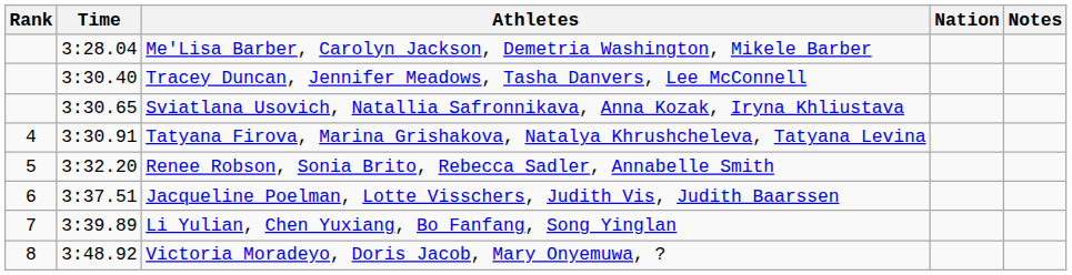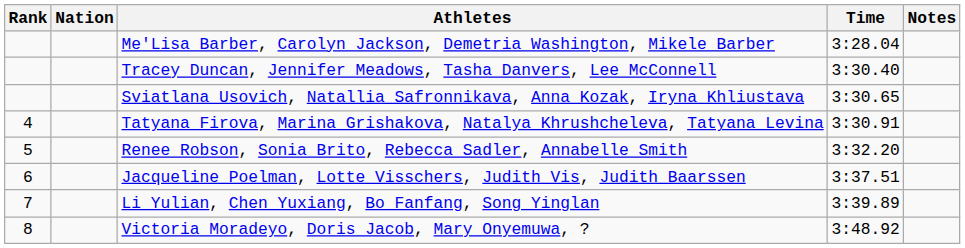columns swapped: Nation <-> Time
